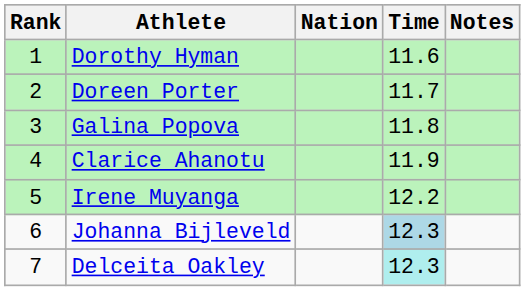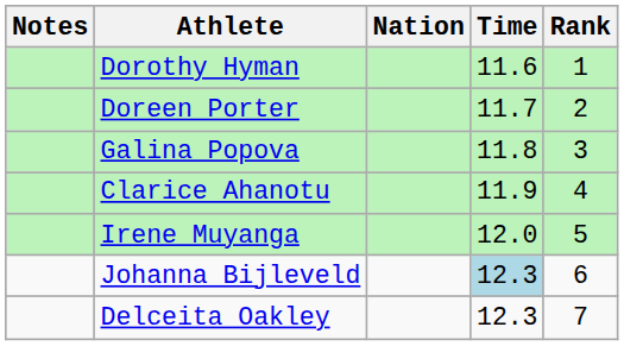columns swapped: Rank <-> Notes
Irene Muyanga | Time: 12.2 -> 12.0
Delceita Oakley | Time: paleturquoise background -> no background
